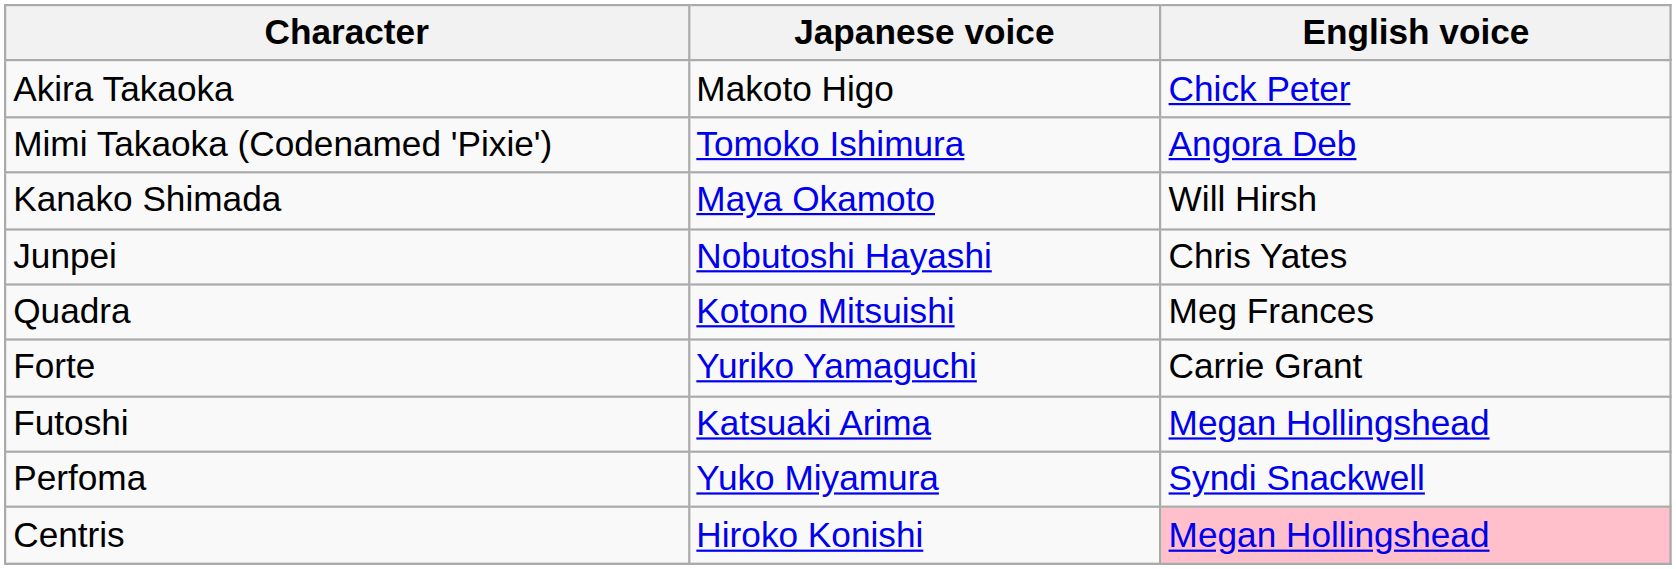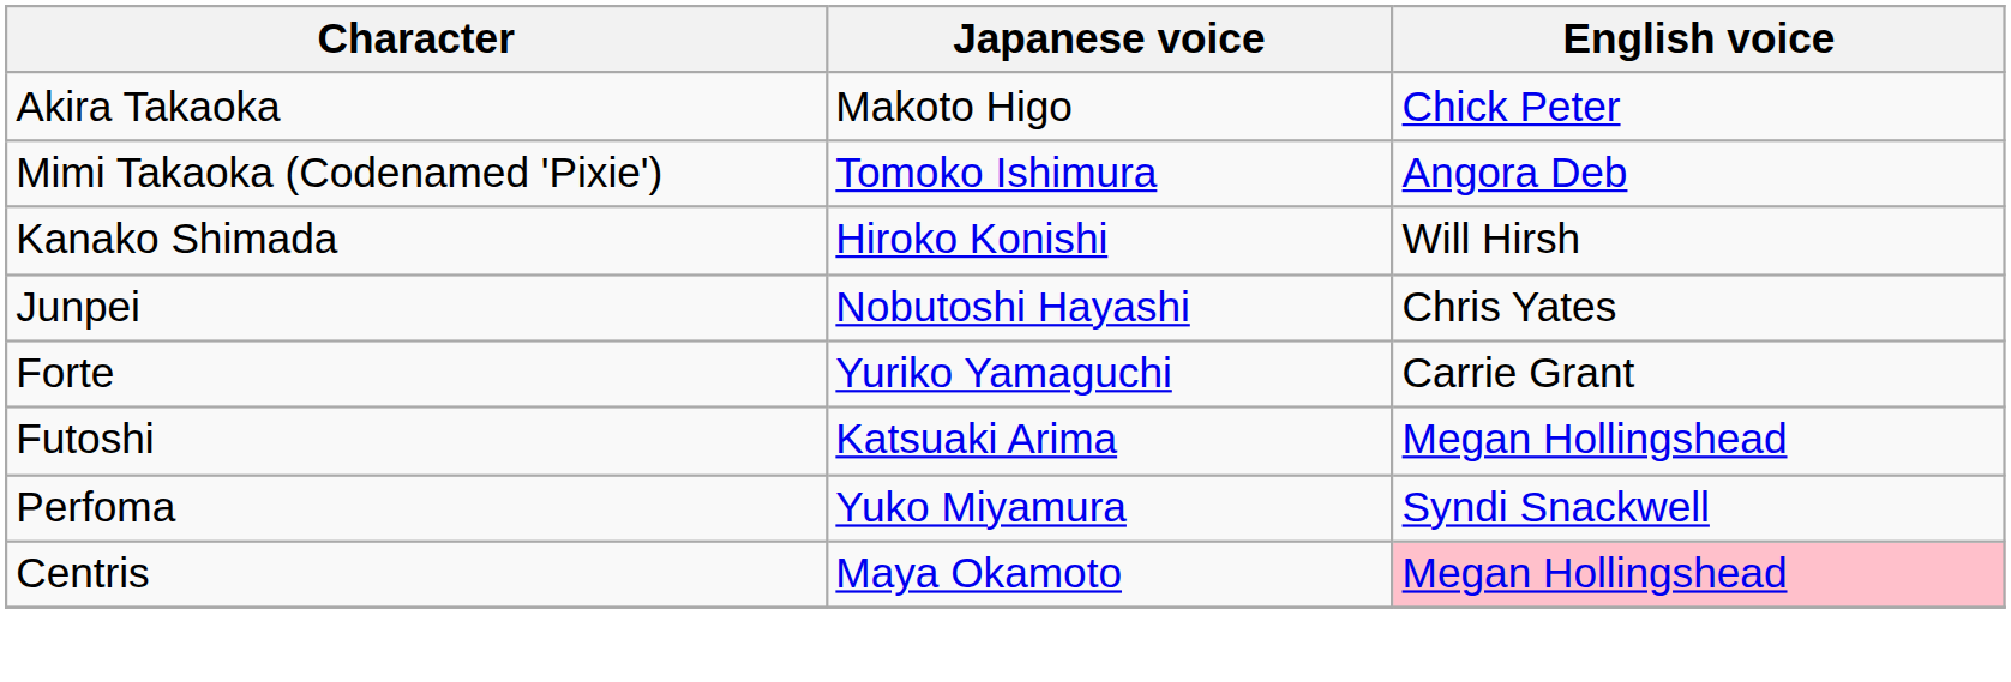Kanako Shimada | Japanese voice: Maya Okamoto -> Hiroko Konishi
- row: Quadra | Kotono Mitsuishi | Meg Frances
Centris | Japanese voice: Hiroko Konishi -> Maya Okamoto
